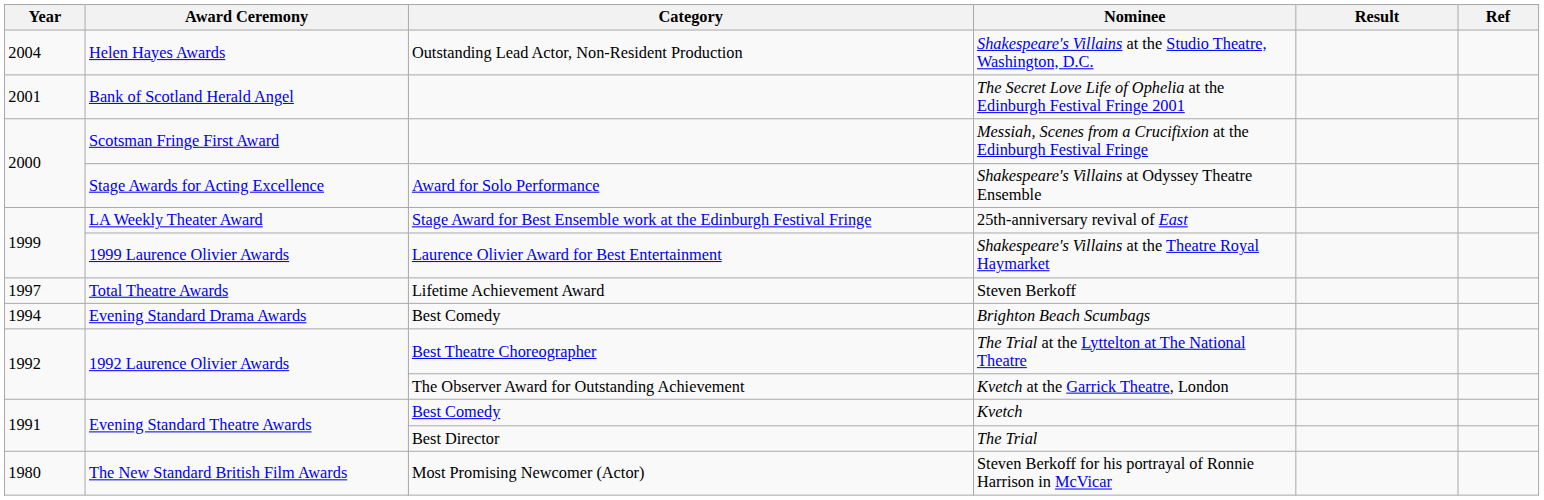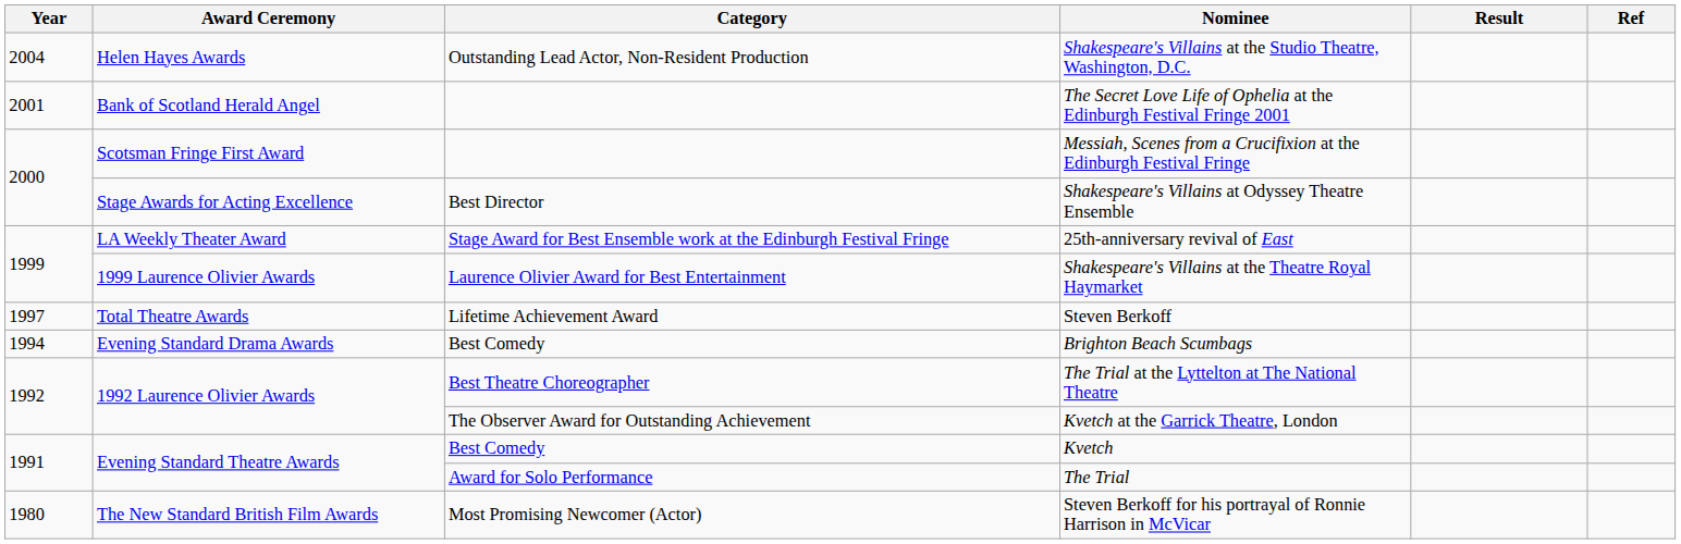Shakespeare's Villains at Odyssey Theatre Ensemble | Category: Award for Solo Performance -> Best Director
The Trial | Category: Best Director -> Award for Solo Performance
